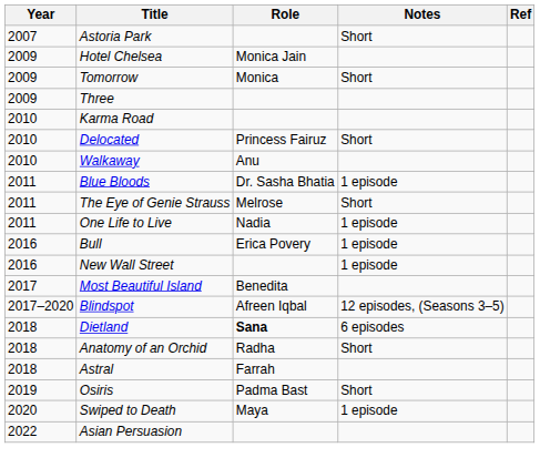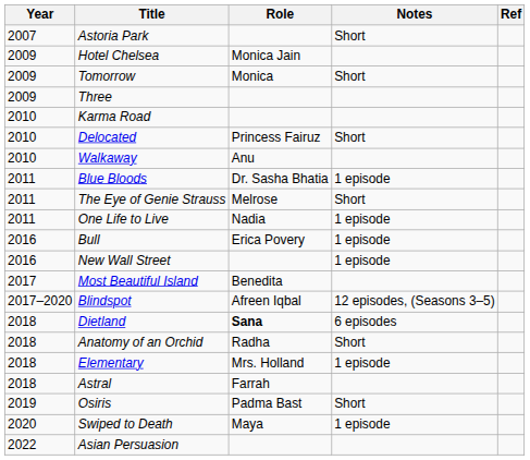+ row: 2018 | Elementary | Mrs. Holland | 1 episode
